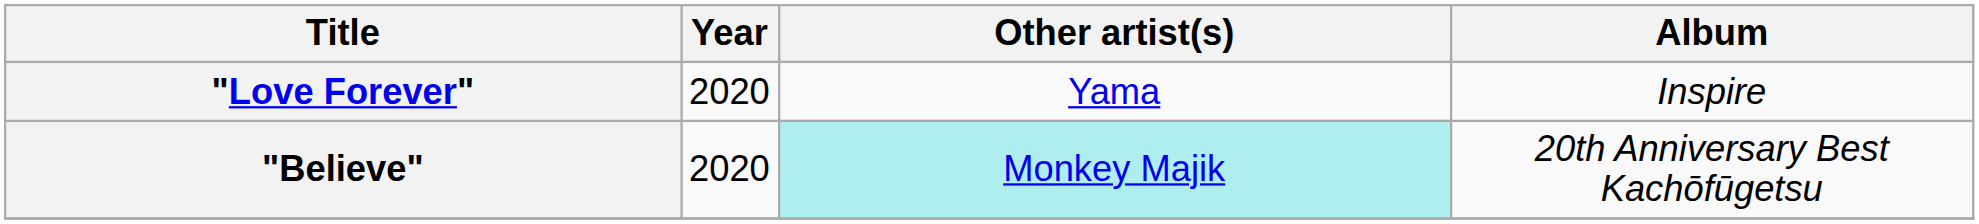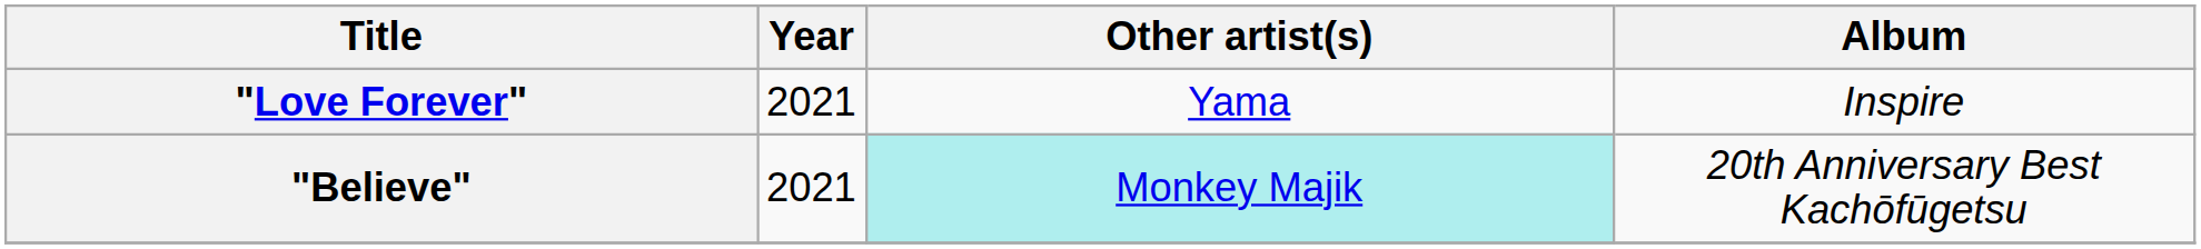"Love Forever" | Year: 2020 -> 2021
"Believe" | Year: 2020 -> 2021
